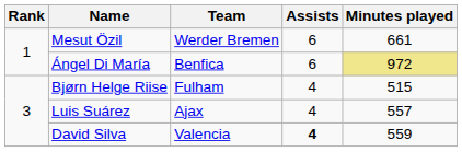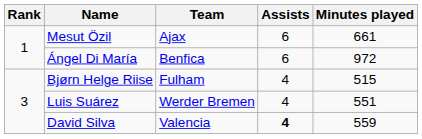Mesut Özil | Team: Werder Bremen -> Ajax
Ángel Di María | Minutes played: khaki background -> no background
Luis Suárez | Team: Ajax -> Werder Bremen
Luis Suárez | Minutes played: 557 -> 551
